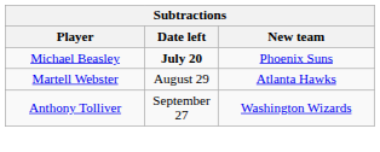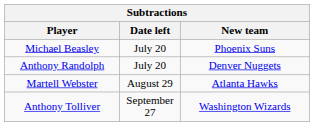Michael Beasley | Date left: bold -> normal
+ row: Anthony Randolph | July 20 | Denver Nuggets
